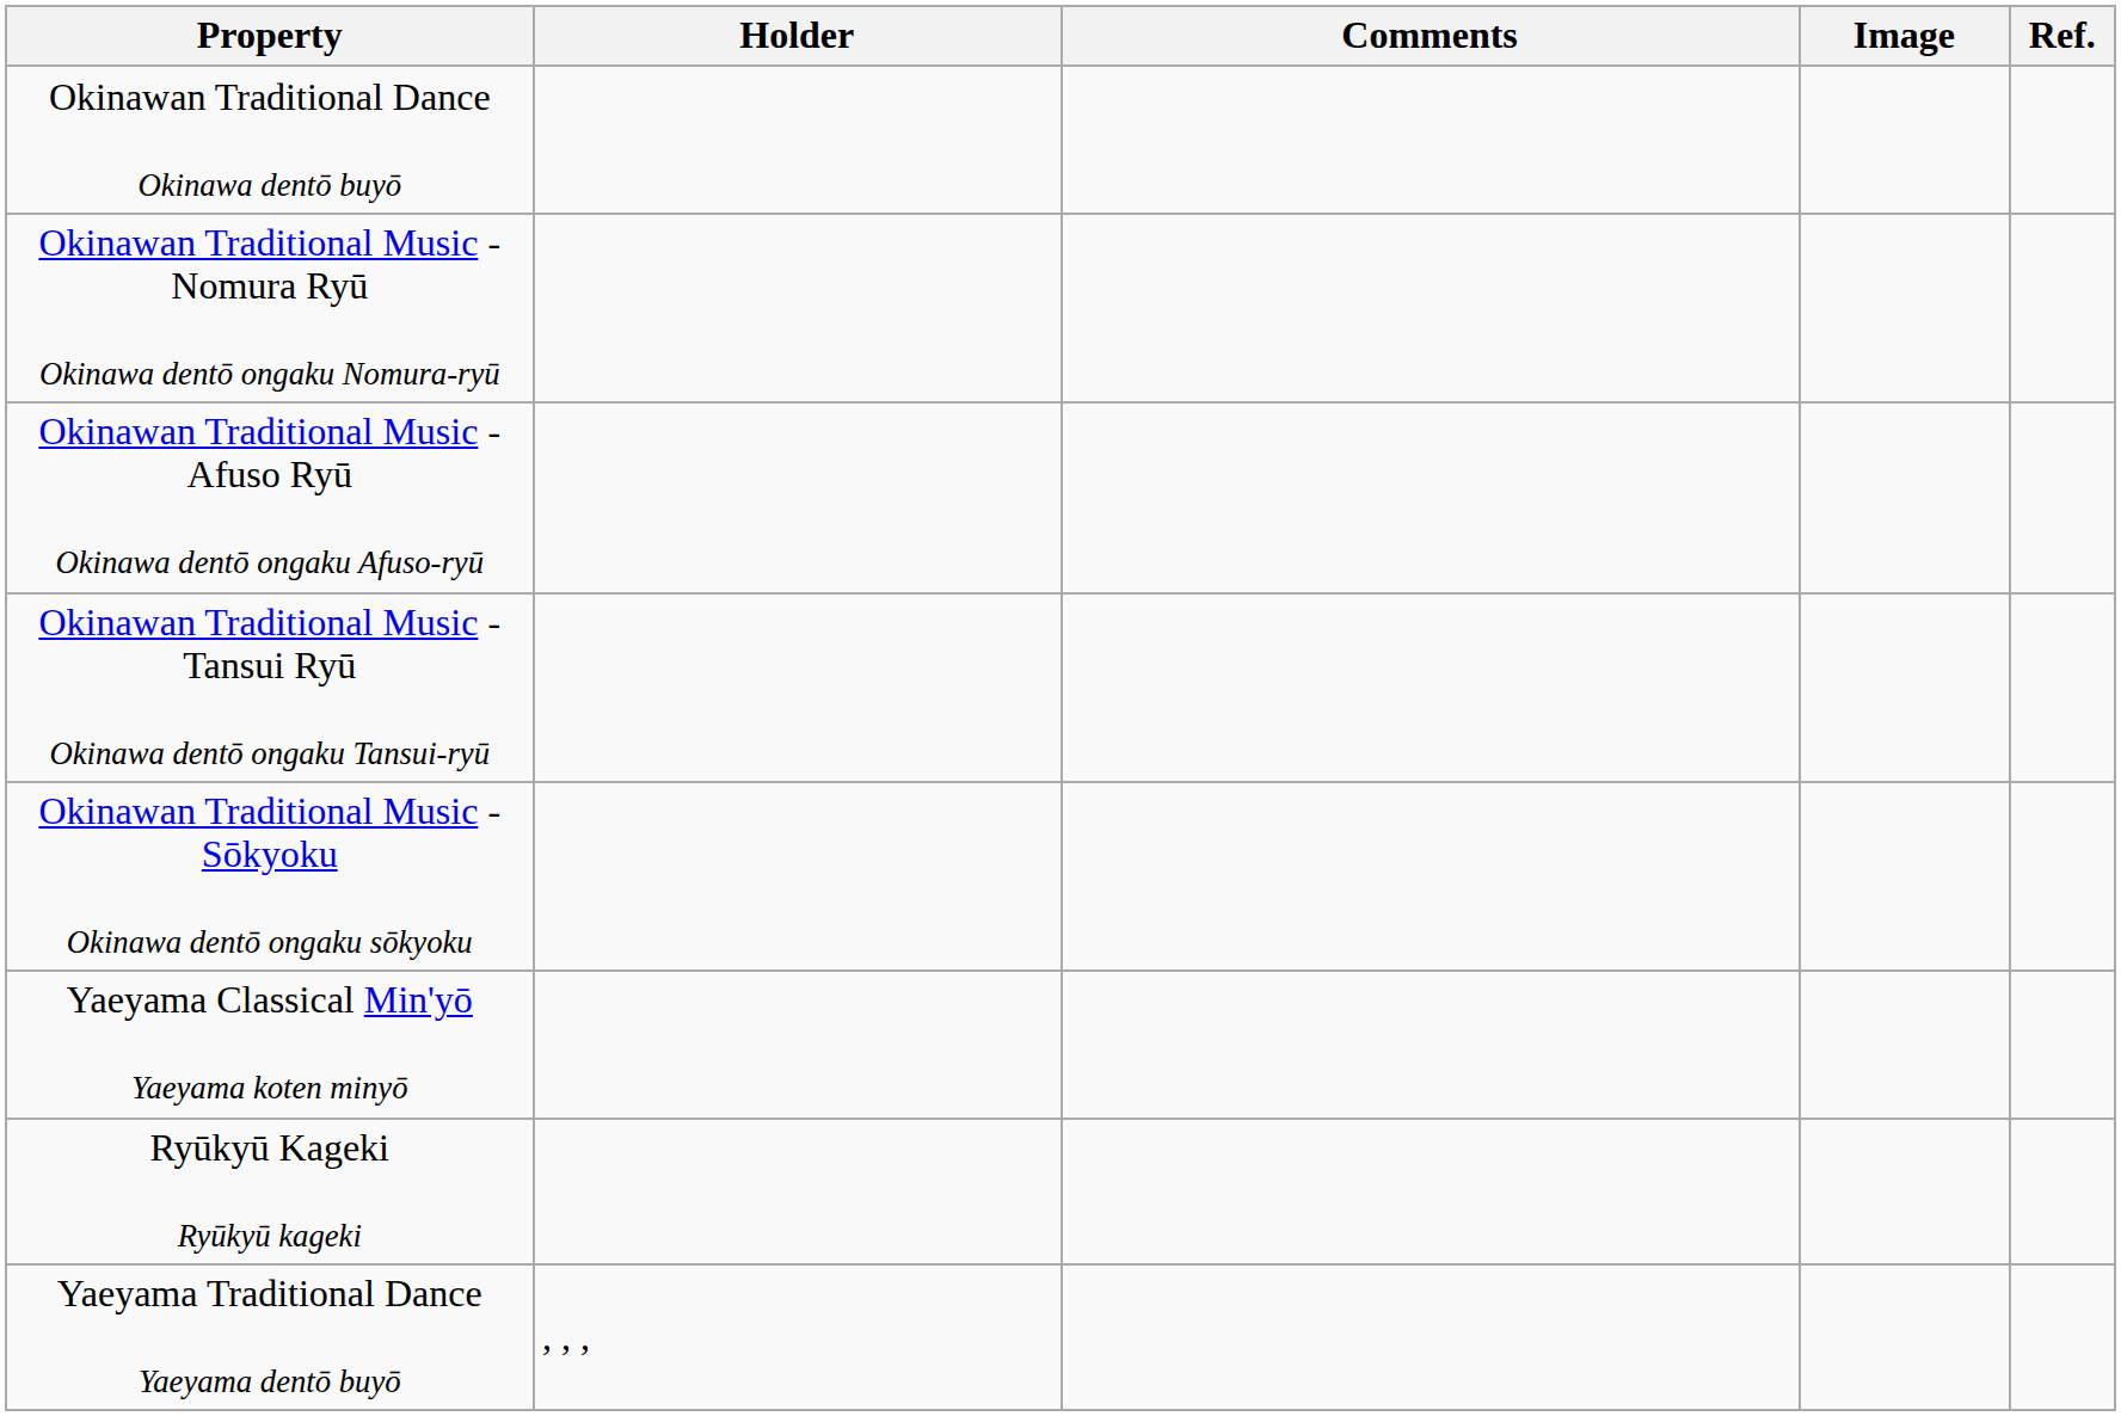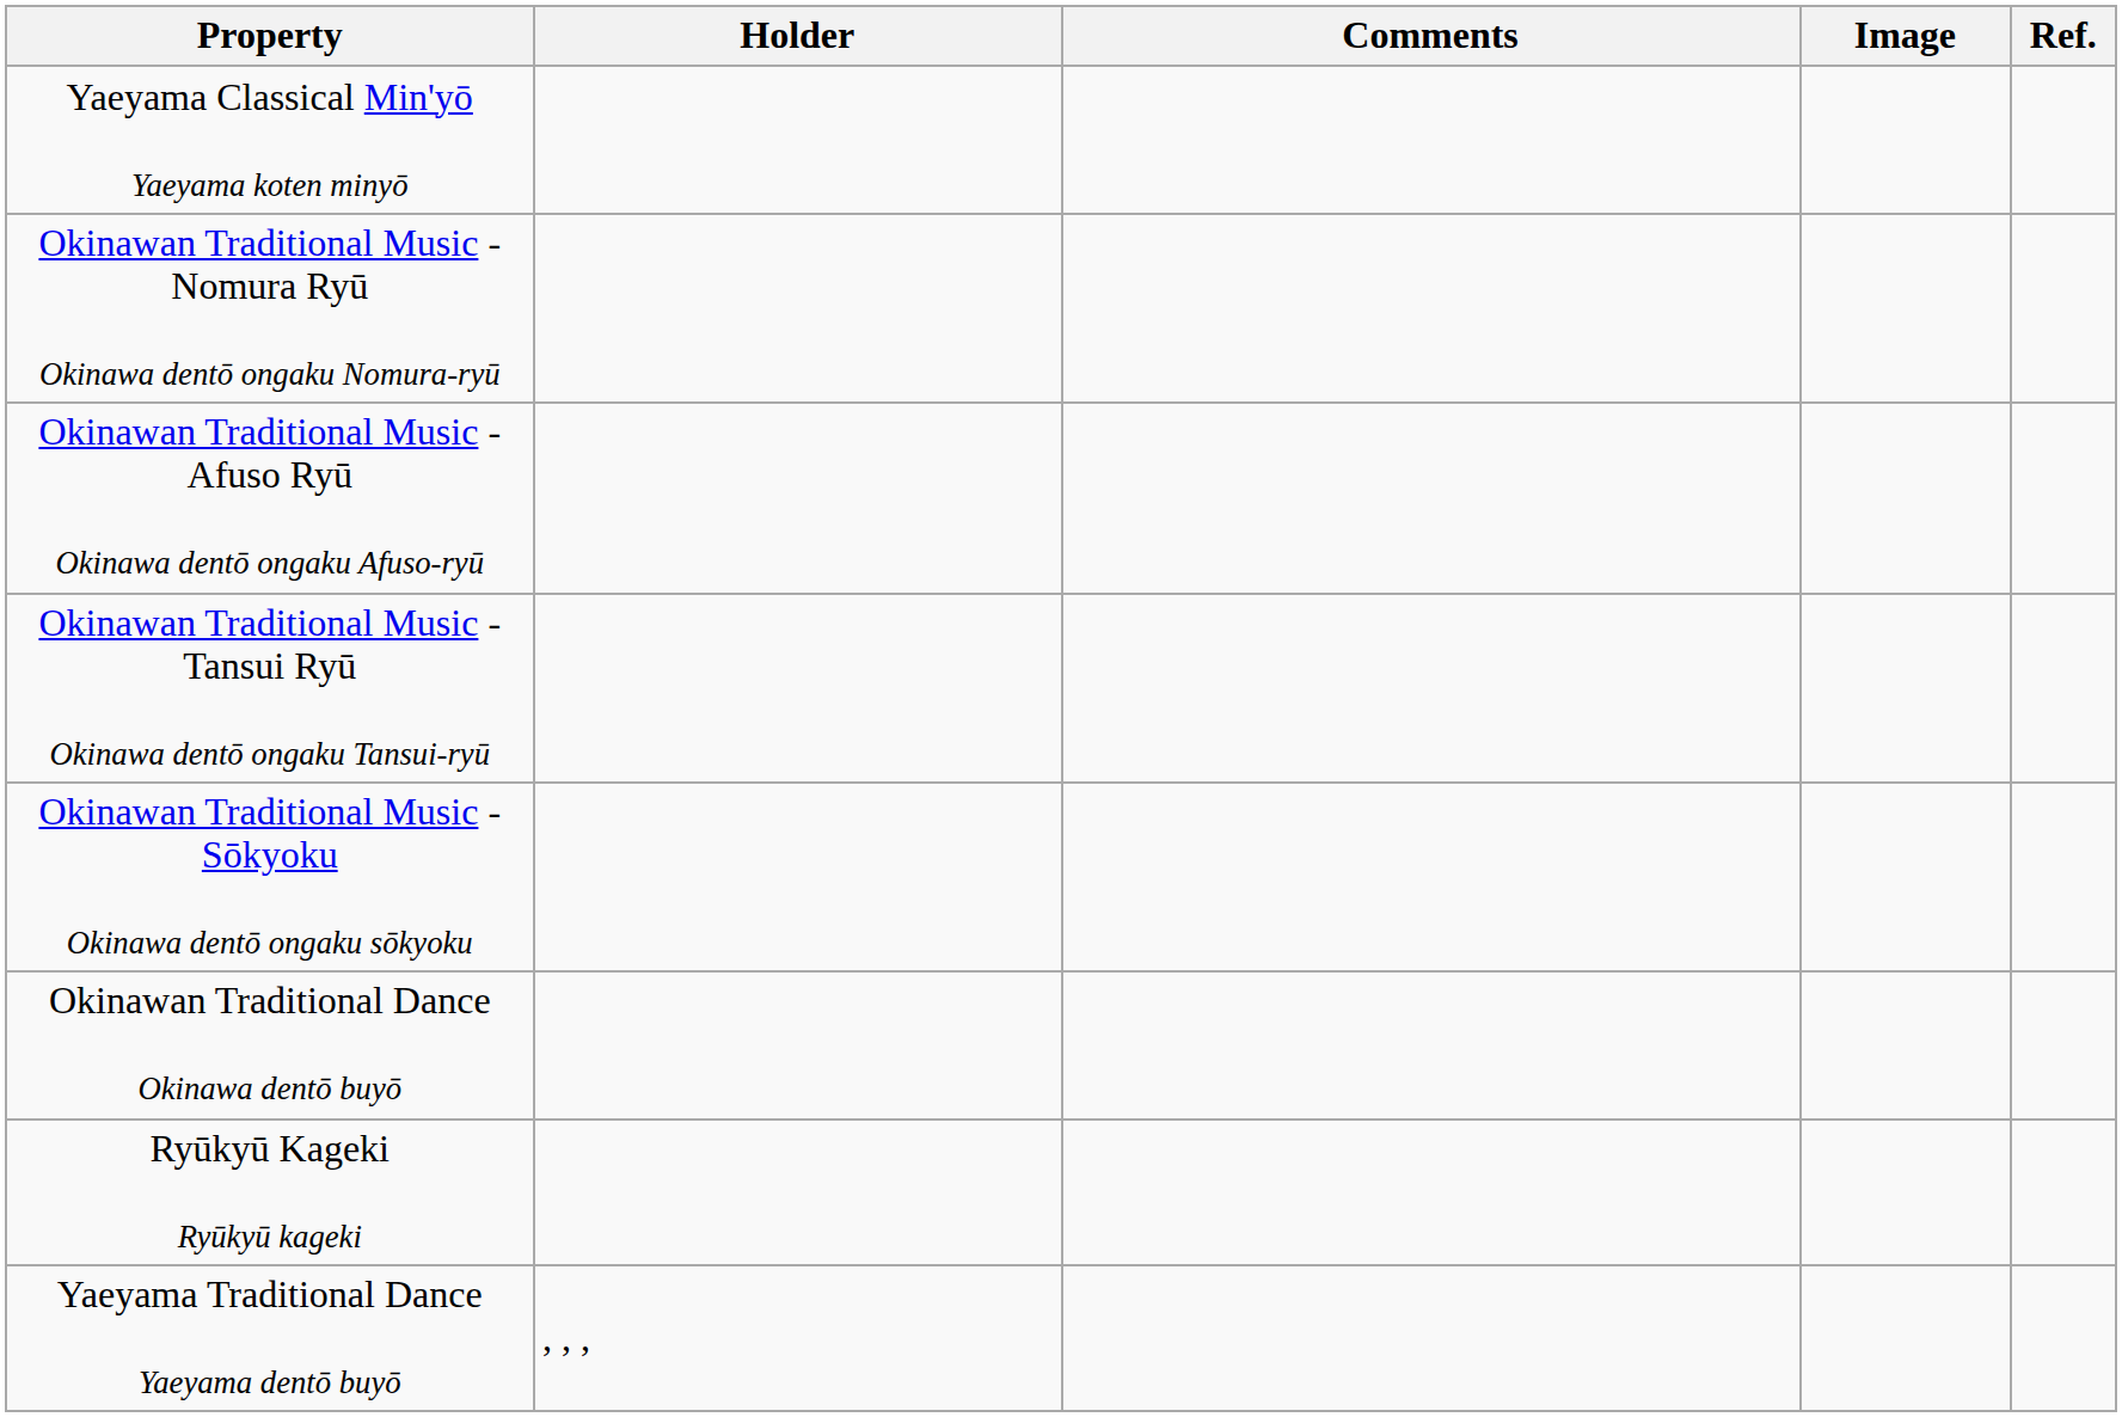rows swapped: Okinawan Traditional Dance Okinawa dentō buyō <-> Yaeyama Classical Min'yō Yaeyama koten minyō
